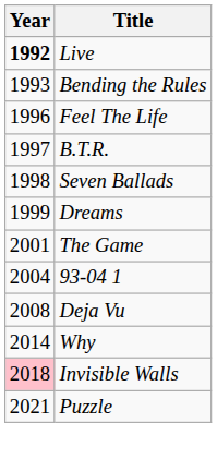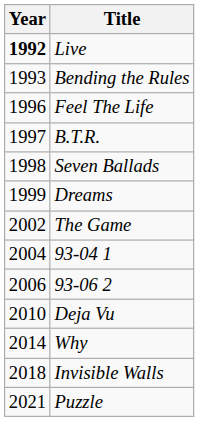The Game | Year: 2001 -> 2002
+ row: 2006 | 93-06 2
Deja Vu | Year: 2008 -> 2010
Invisible Walls | Year: pink background -> no background
